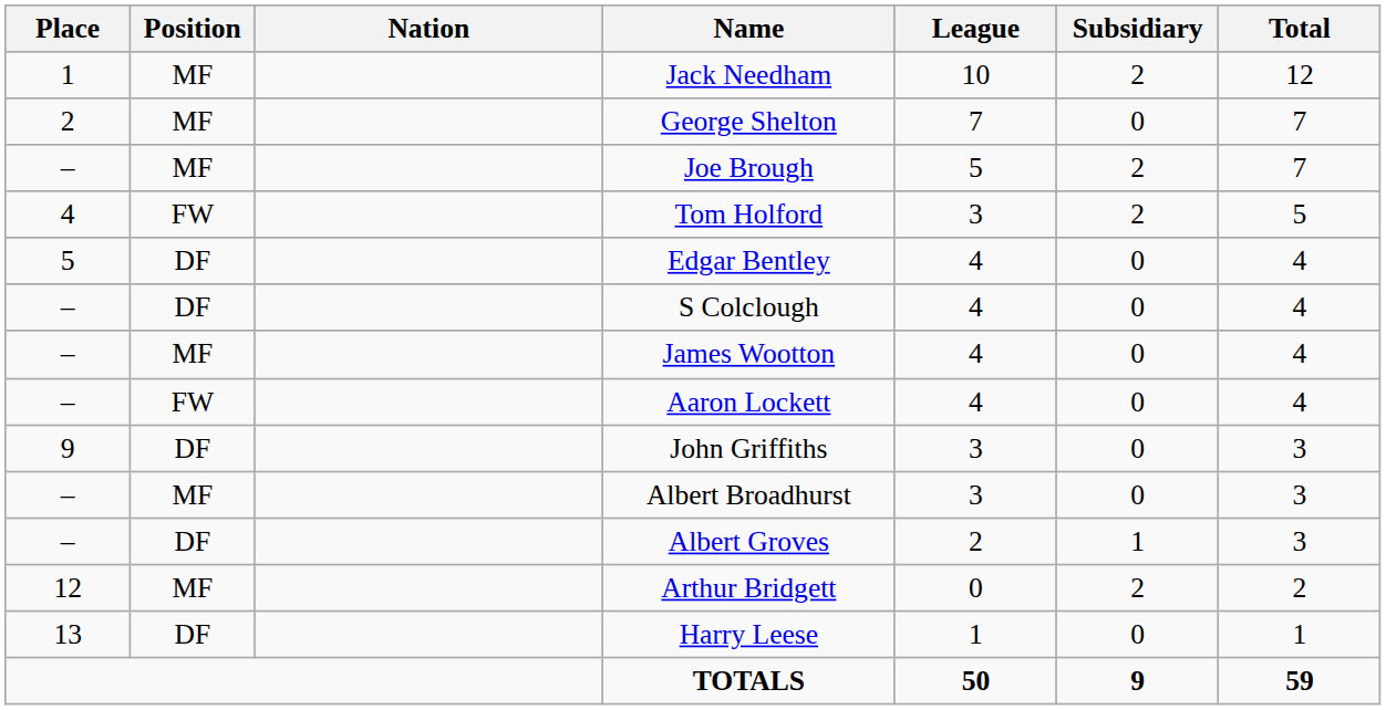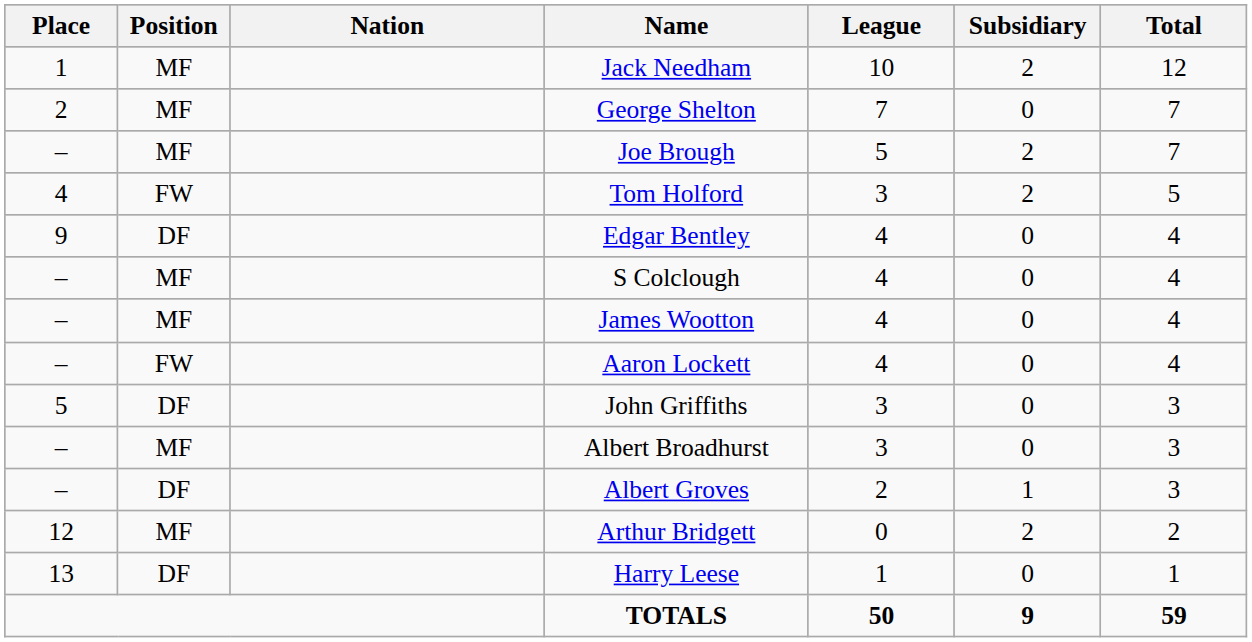Edgar Bentley | Place: 5 -> 9
S Colclough | Position: DF -> MF
John Griffiths | Place: 9 -> 5
